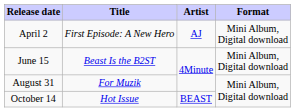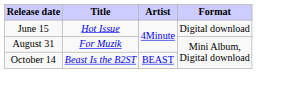- row: April 2 | First Episode: A New Hero | AJ | Mini Album, Digital download
June 15 | Title: Beast Is the B2ST -> Hot Issue
June 15 | Format: Mini Album, Digital download -> Digital download
October 14 | Title: Hot Issue -> Beast Is the B2ST
